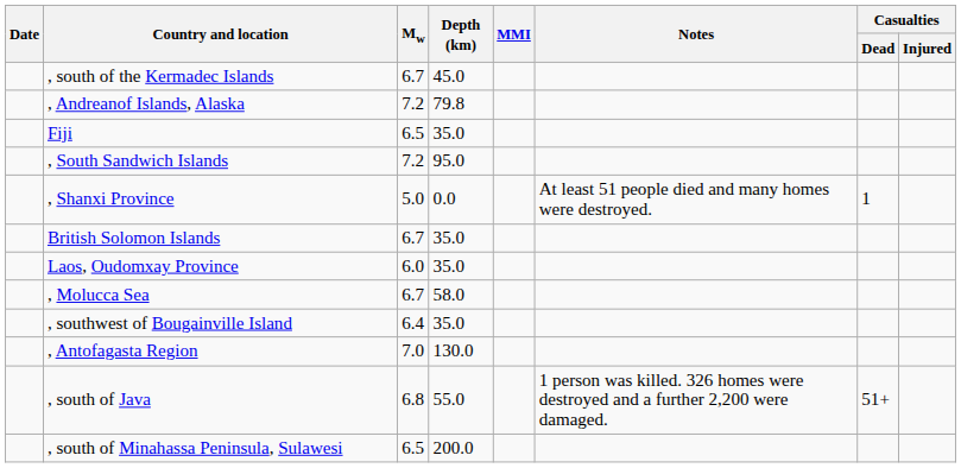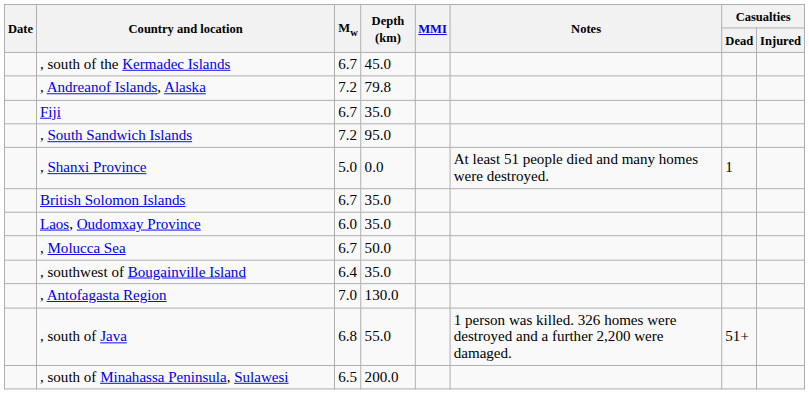Fiji | Mw: 6.5 -> 6.7
, Molucca Sea | Depth (km): 58.0 -> 50.0
